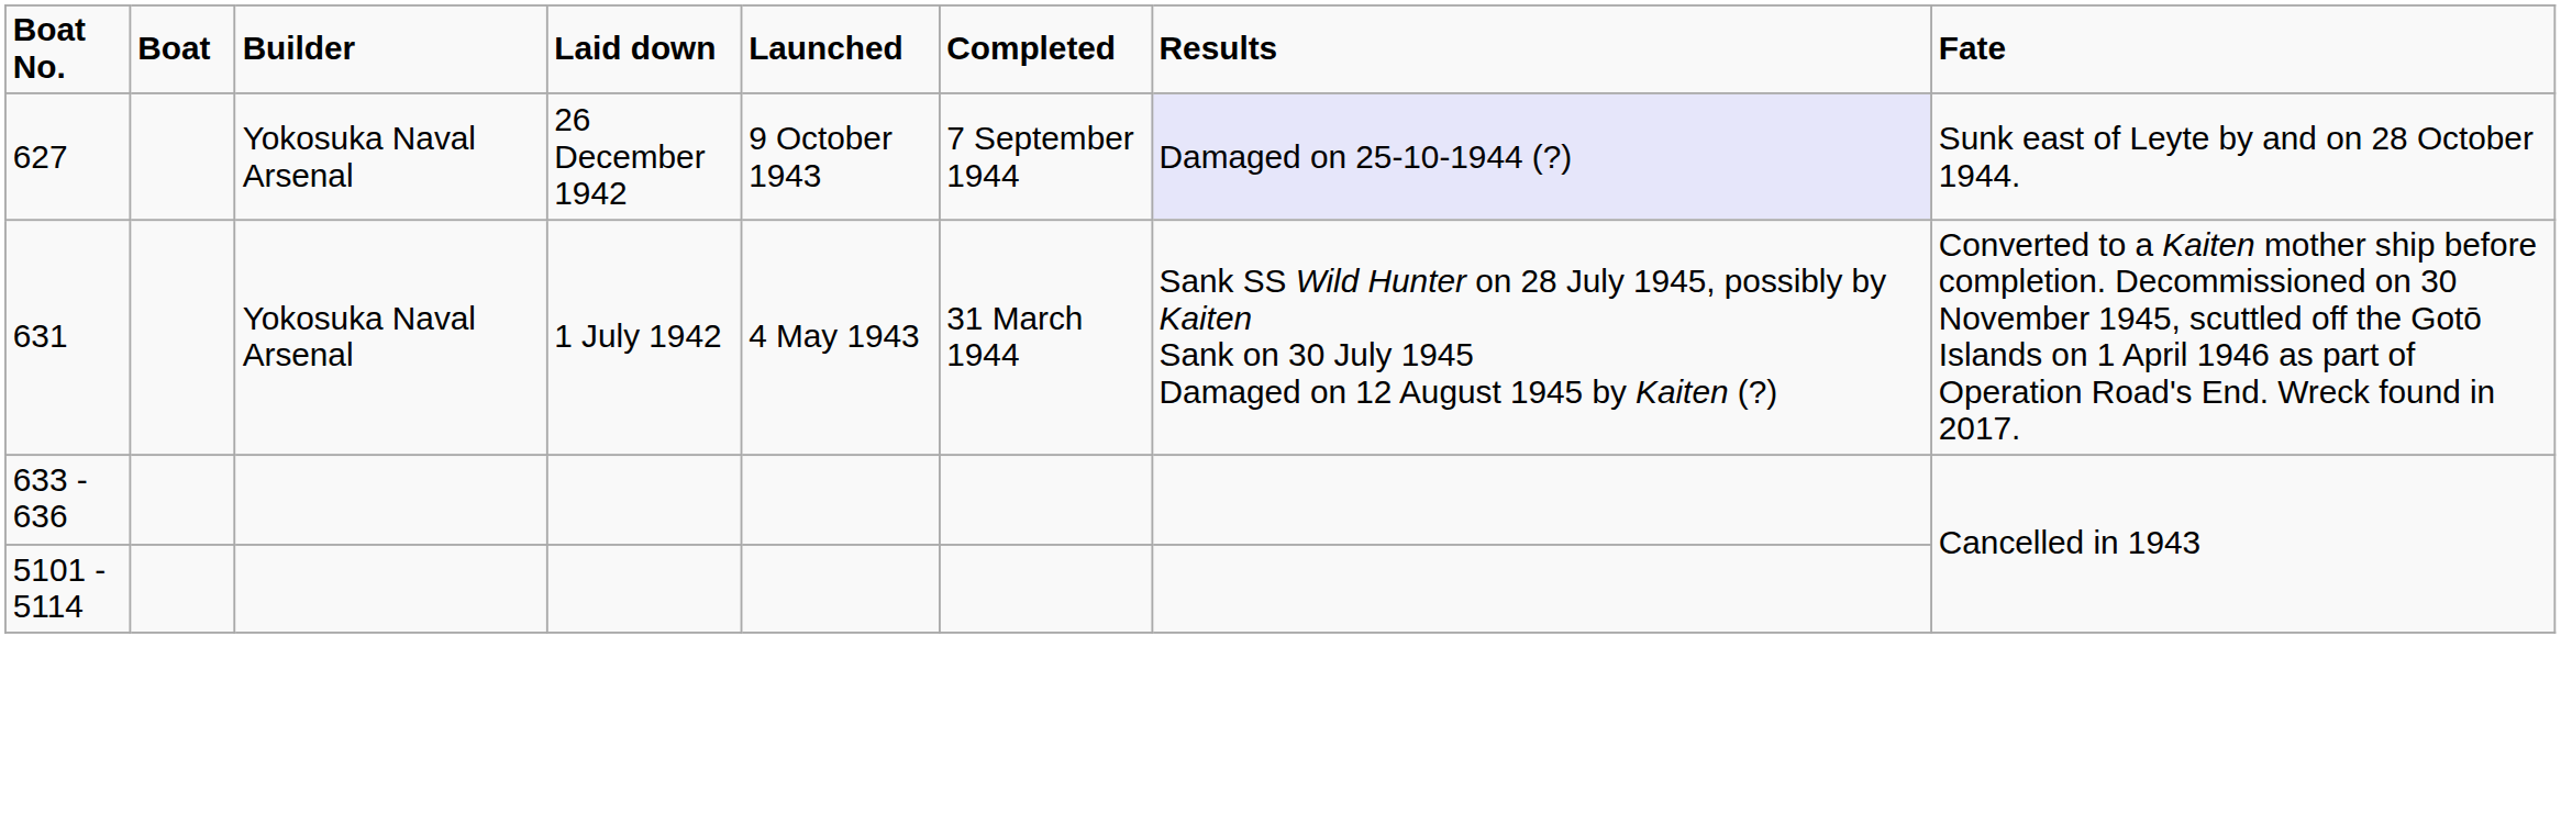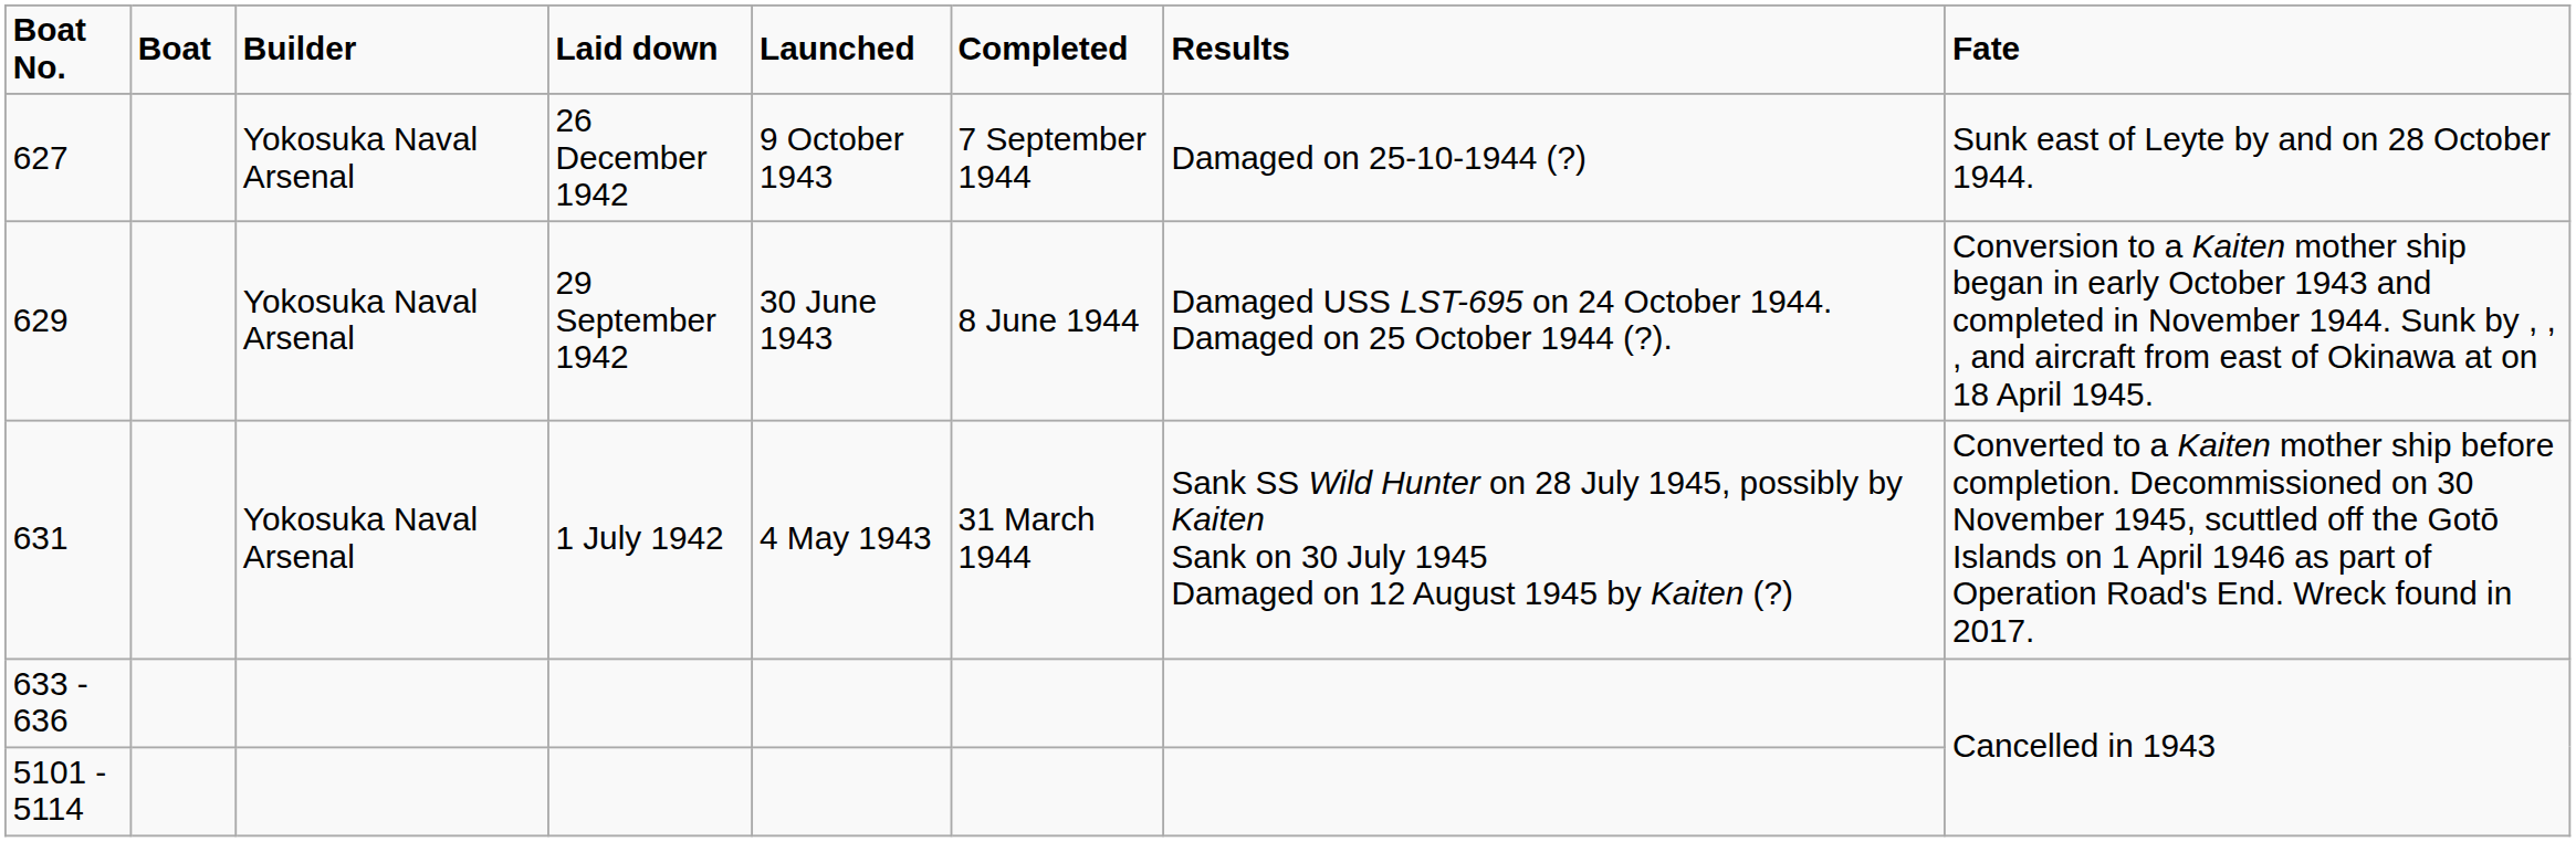627 | Results: lavender background -> no background
+ row: 629 | Yokosuka Naval Arsenal | 29 September 1942 | 30 June 1943 | 8 June 1944 | Damaged USS LST-695 on 24 October 1944. Damaged on 25 October 1944 (?). | Conversion to a Kaiten mother ship began in early October 1943 and completed in November 1944. Sunk by , , , and aircraft from east of Okinawa at on 18 April 1945.
